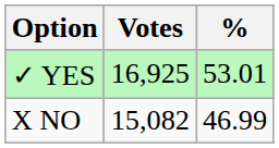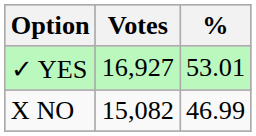✓ YES | Votes: 16,925 -> 16,927
